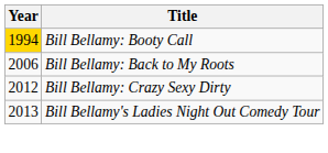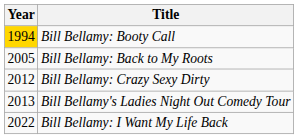Bill Bellamy: Back to My Roots | Year: 2006 -> 2005
+ row: 2022 | Bill Bellamy: I Want My Life Back
